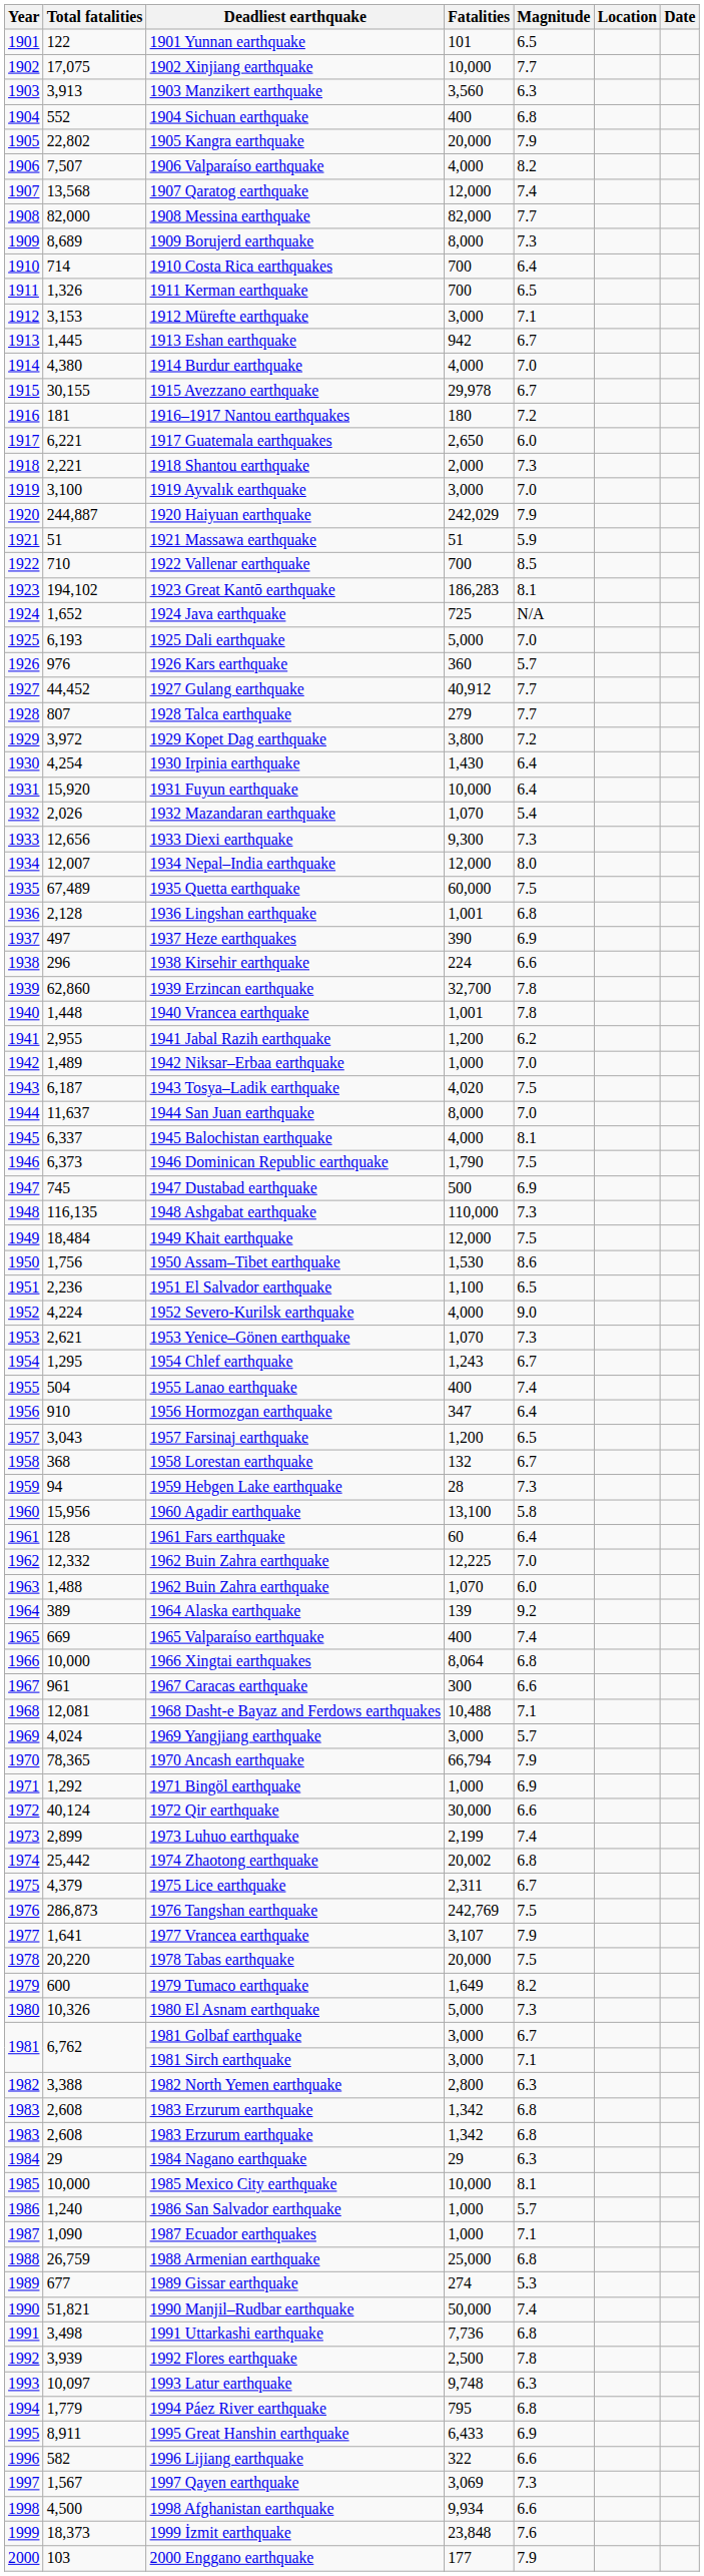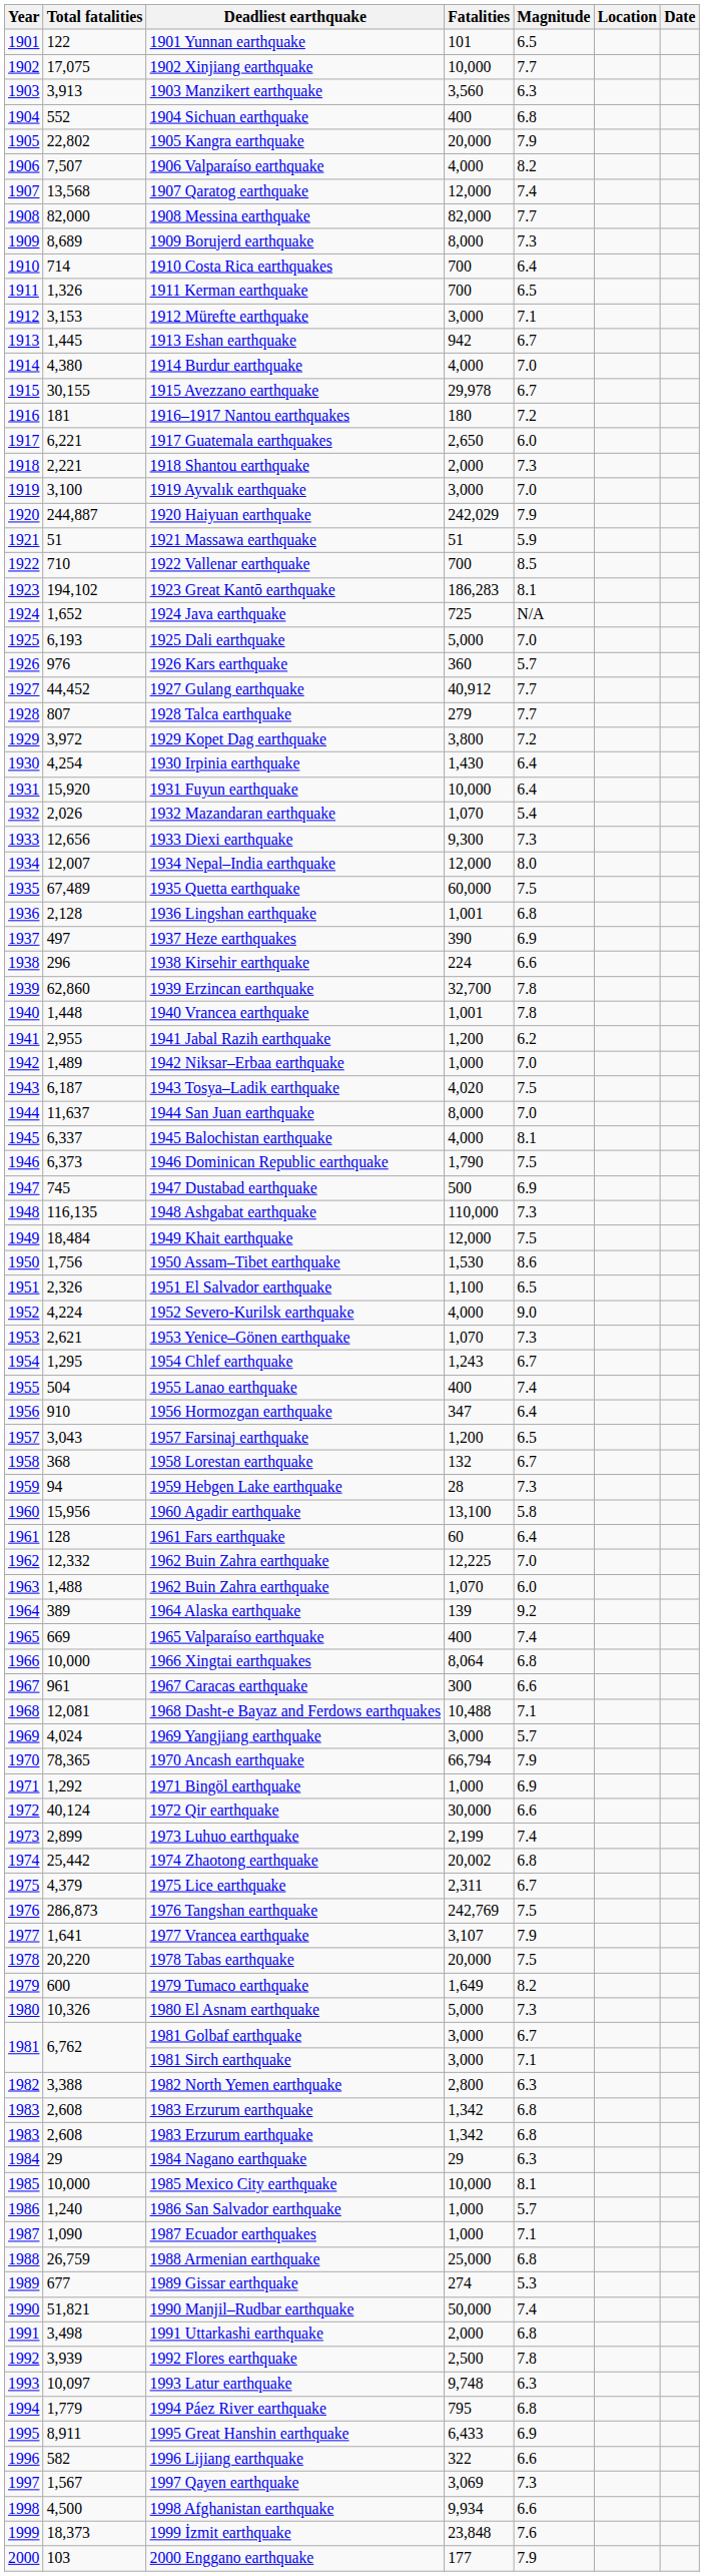1951 El Salvador earthquake | Total fatalities: 2,236 -> 2,326
1991 Uttarkashi earthquake | Fatalities: 7,736 -> 2,000
